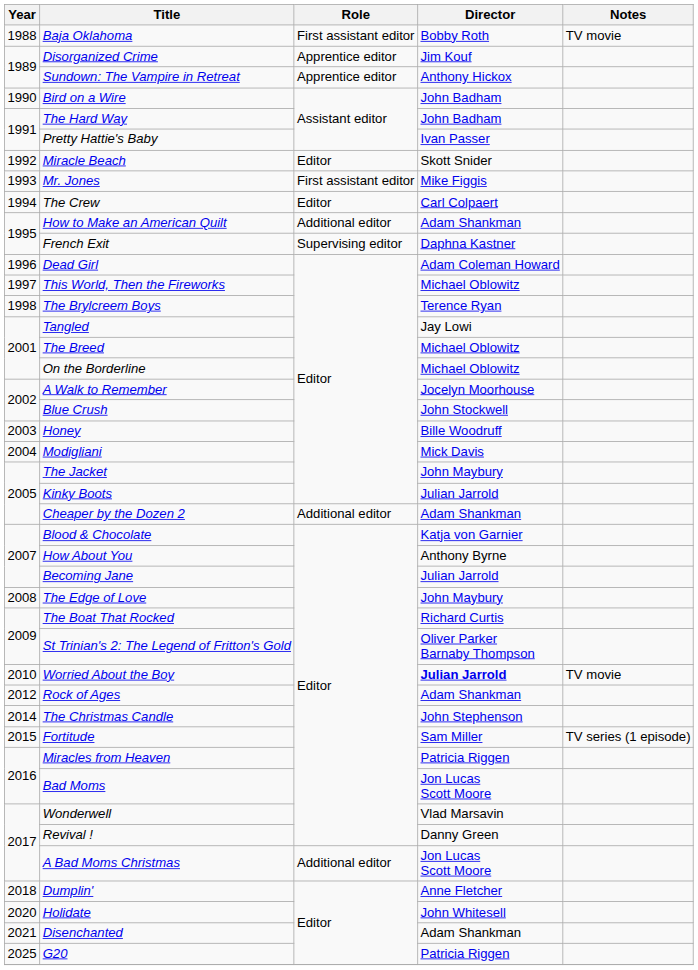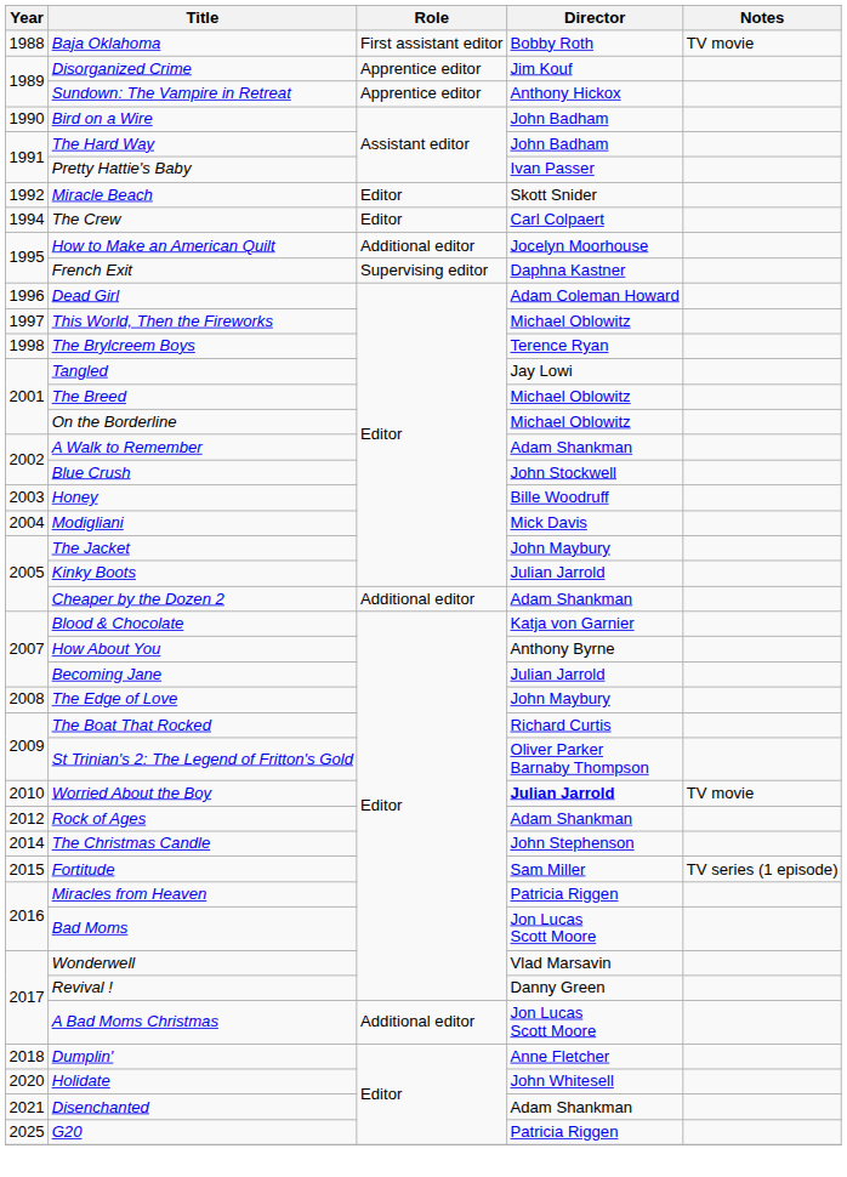- row: 1993 | Mr. Jones | First assistant editor | Mike Figgis
How to Make an American Quilt | Director: Adam Shankman -> Jocelyn Moorhouse
A Walk to Remember | Director: Jocelyn Moorhouse -> Adam Shankman
